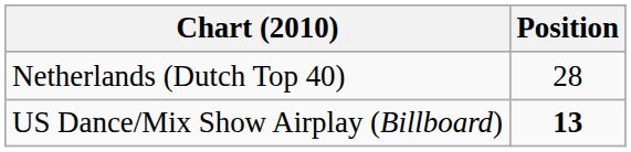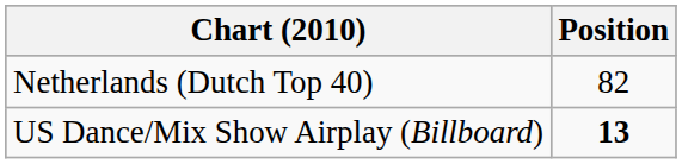Netherlands (Dutch Top 40) | Position: 28 -> 82
